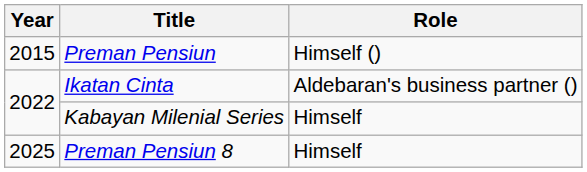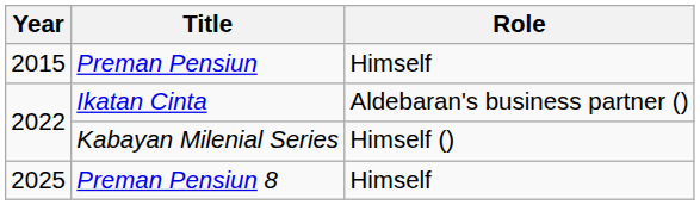Preman Pensiun | Role: Himself () -> Himself
Kabayan Milenial Series | Role: Himself -> Himself ()
